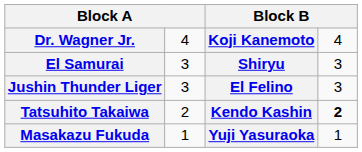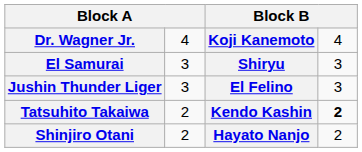+ row: Shinjiro Otani | 2 | Hayato Nanjo | 2
- row: Masakazu Fukuda | 1 | Yuji Yasuraoka | 1
